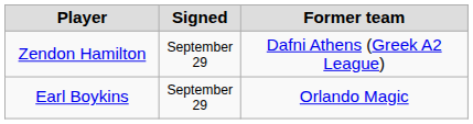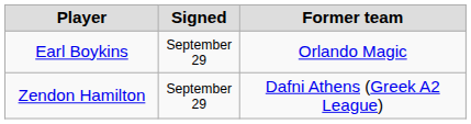rows swapped: Zendon Hamilton <-> Earl Boykins
